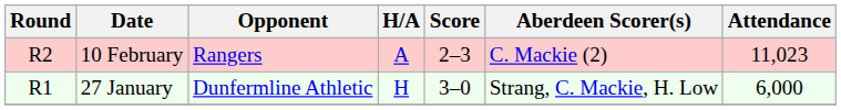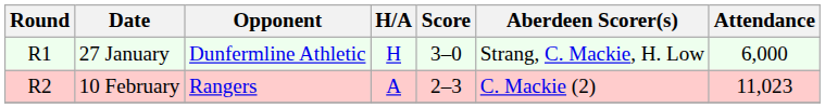rows swapped: 27 January <-> 10 February
